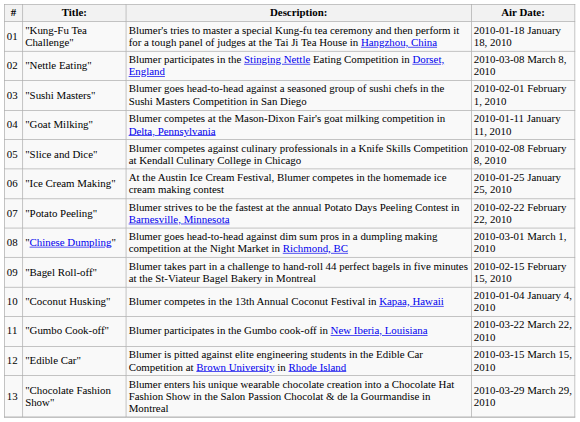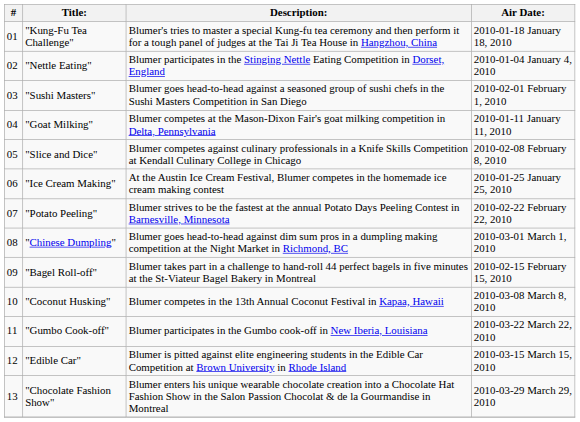"Nettle Eating" | Air Date:: 2010-03-08 March 8, 2010 -> 2010-01-04 January 4, 2010
"Coconut Husking" | Air Date:: 2010-01-04 January 4, 2010 -> 2010-03-08 March 8, 2010
